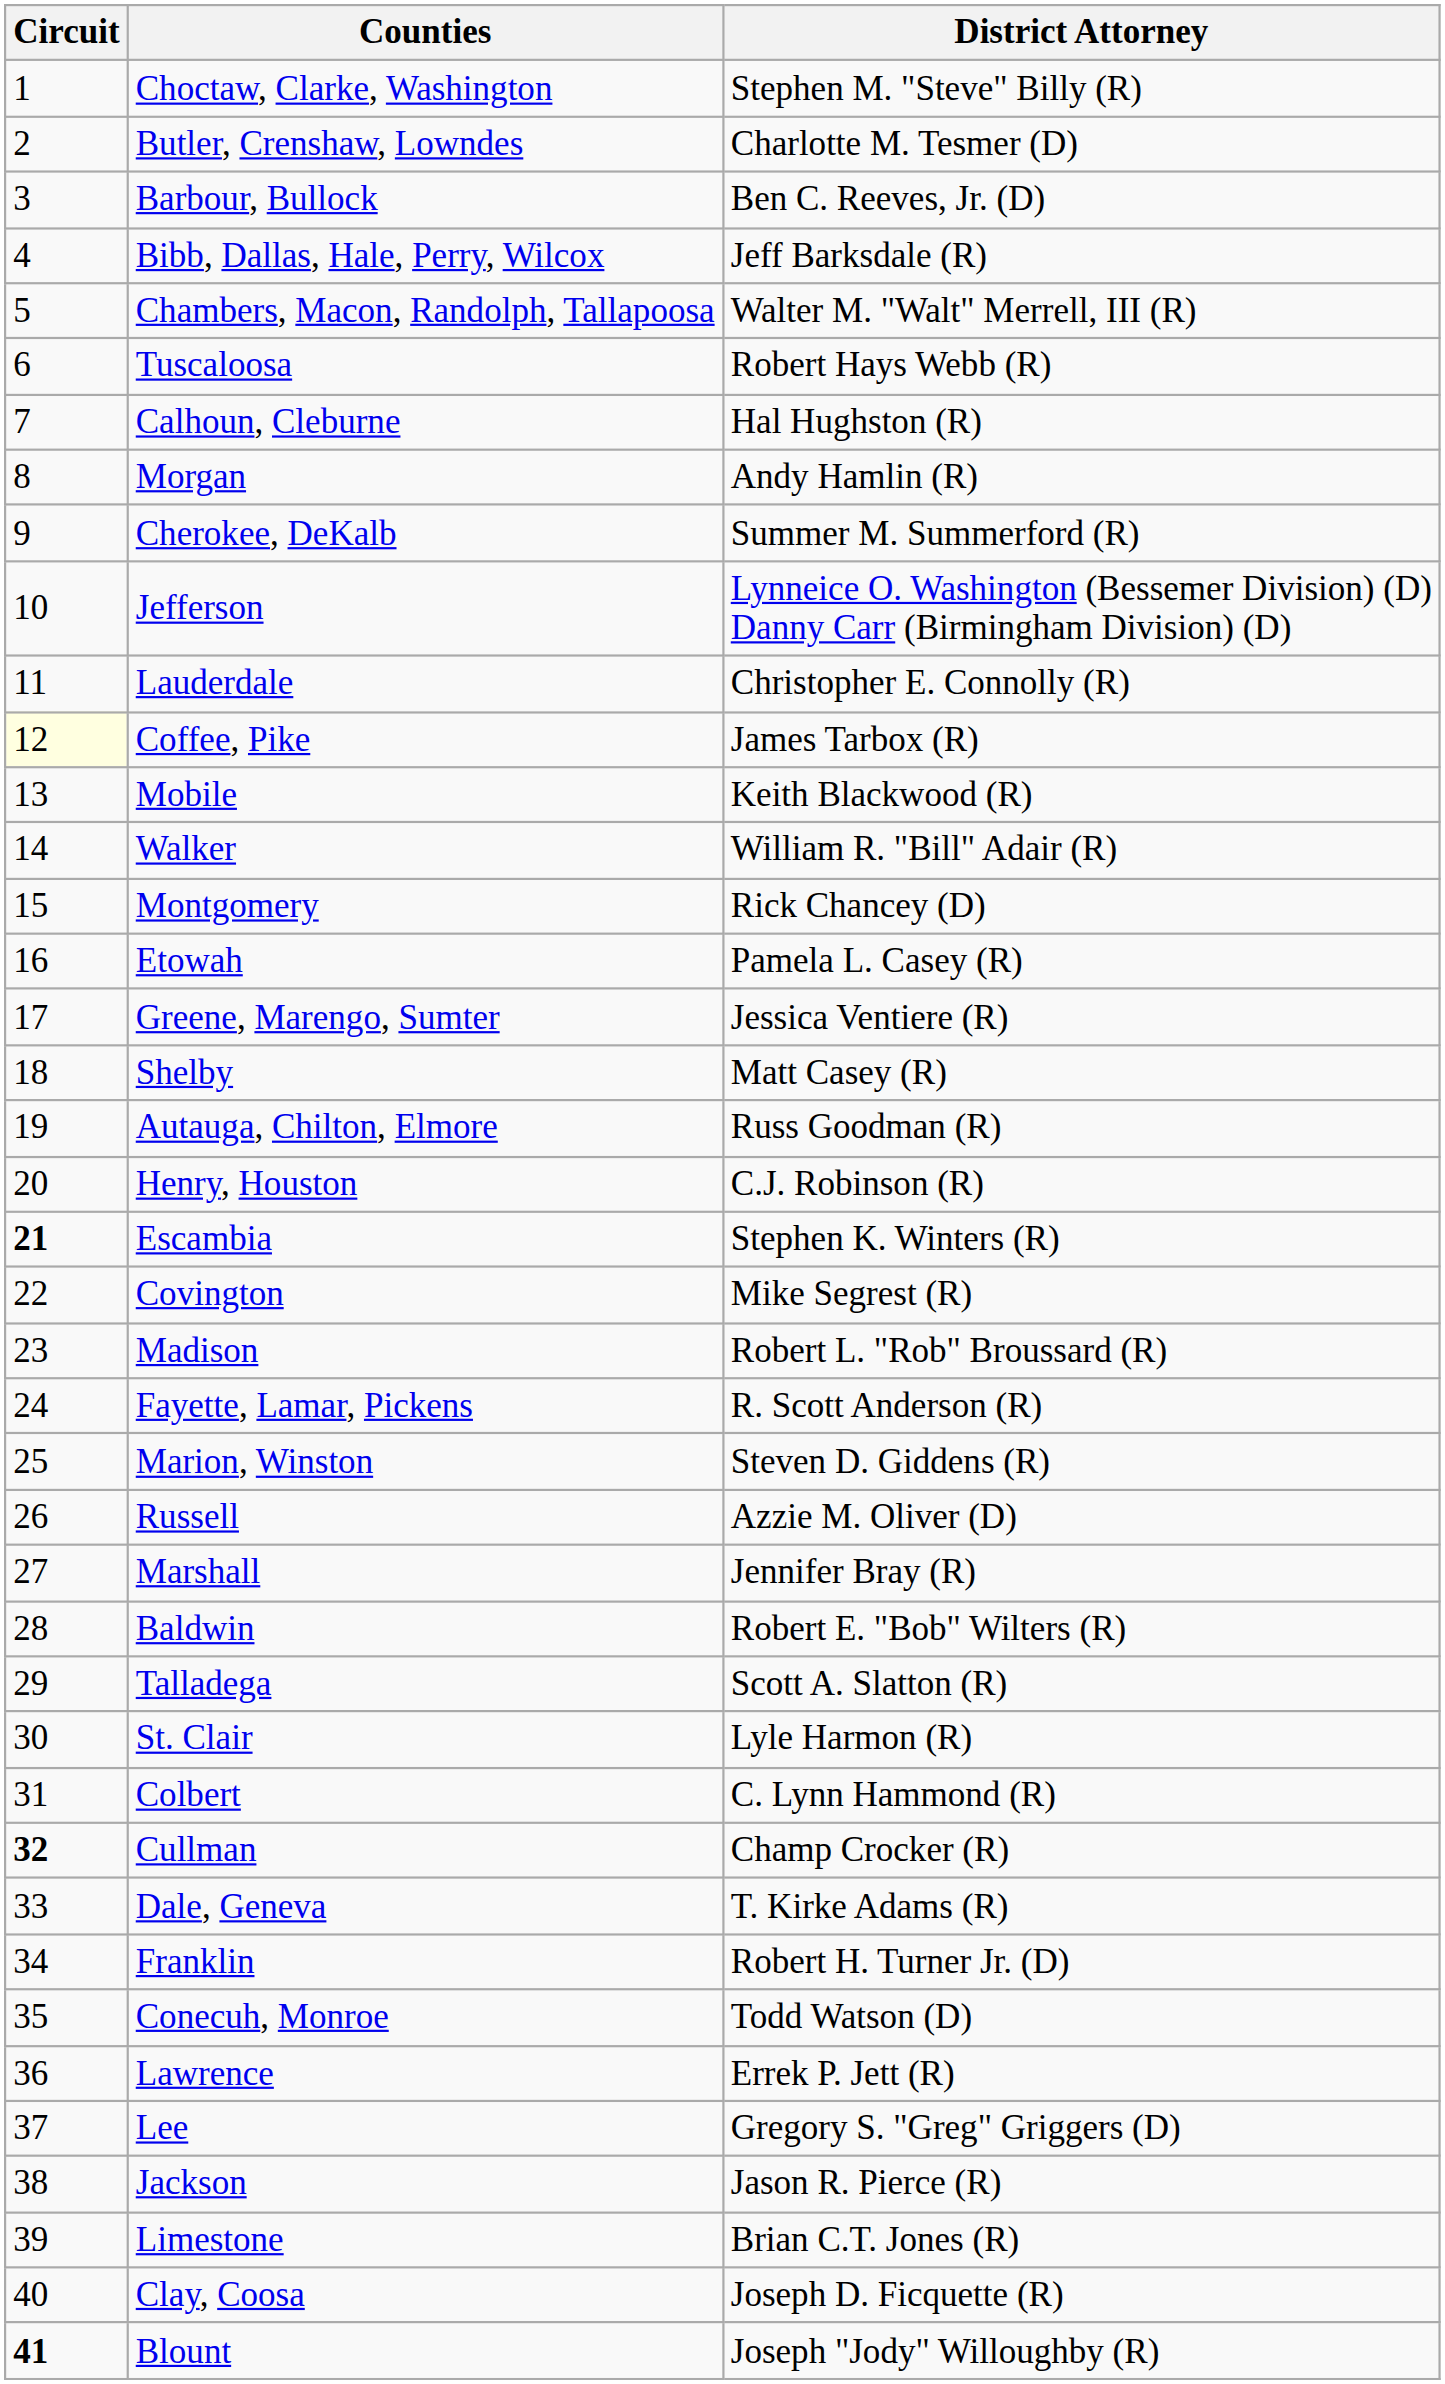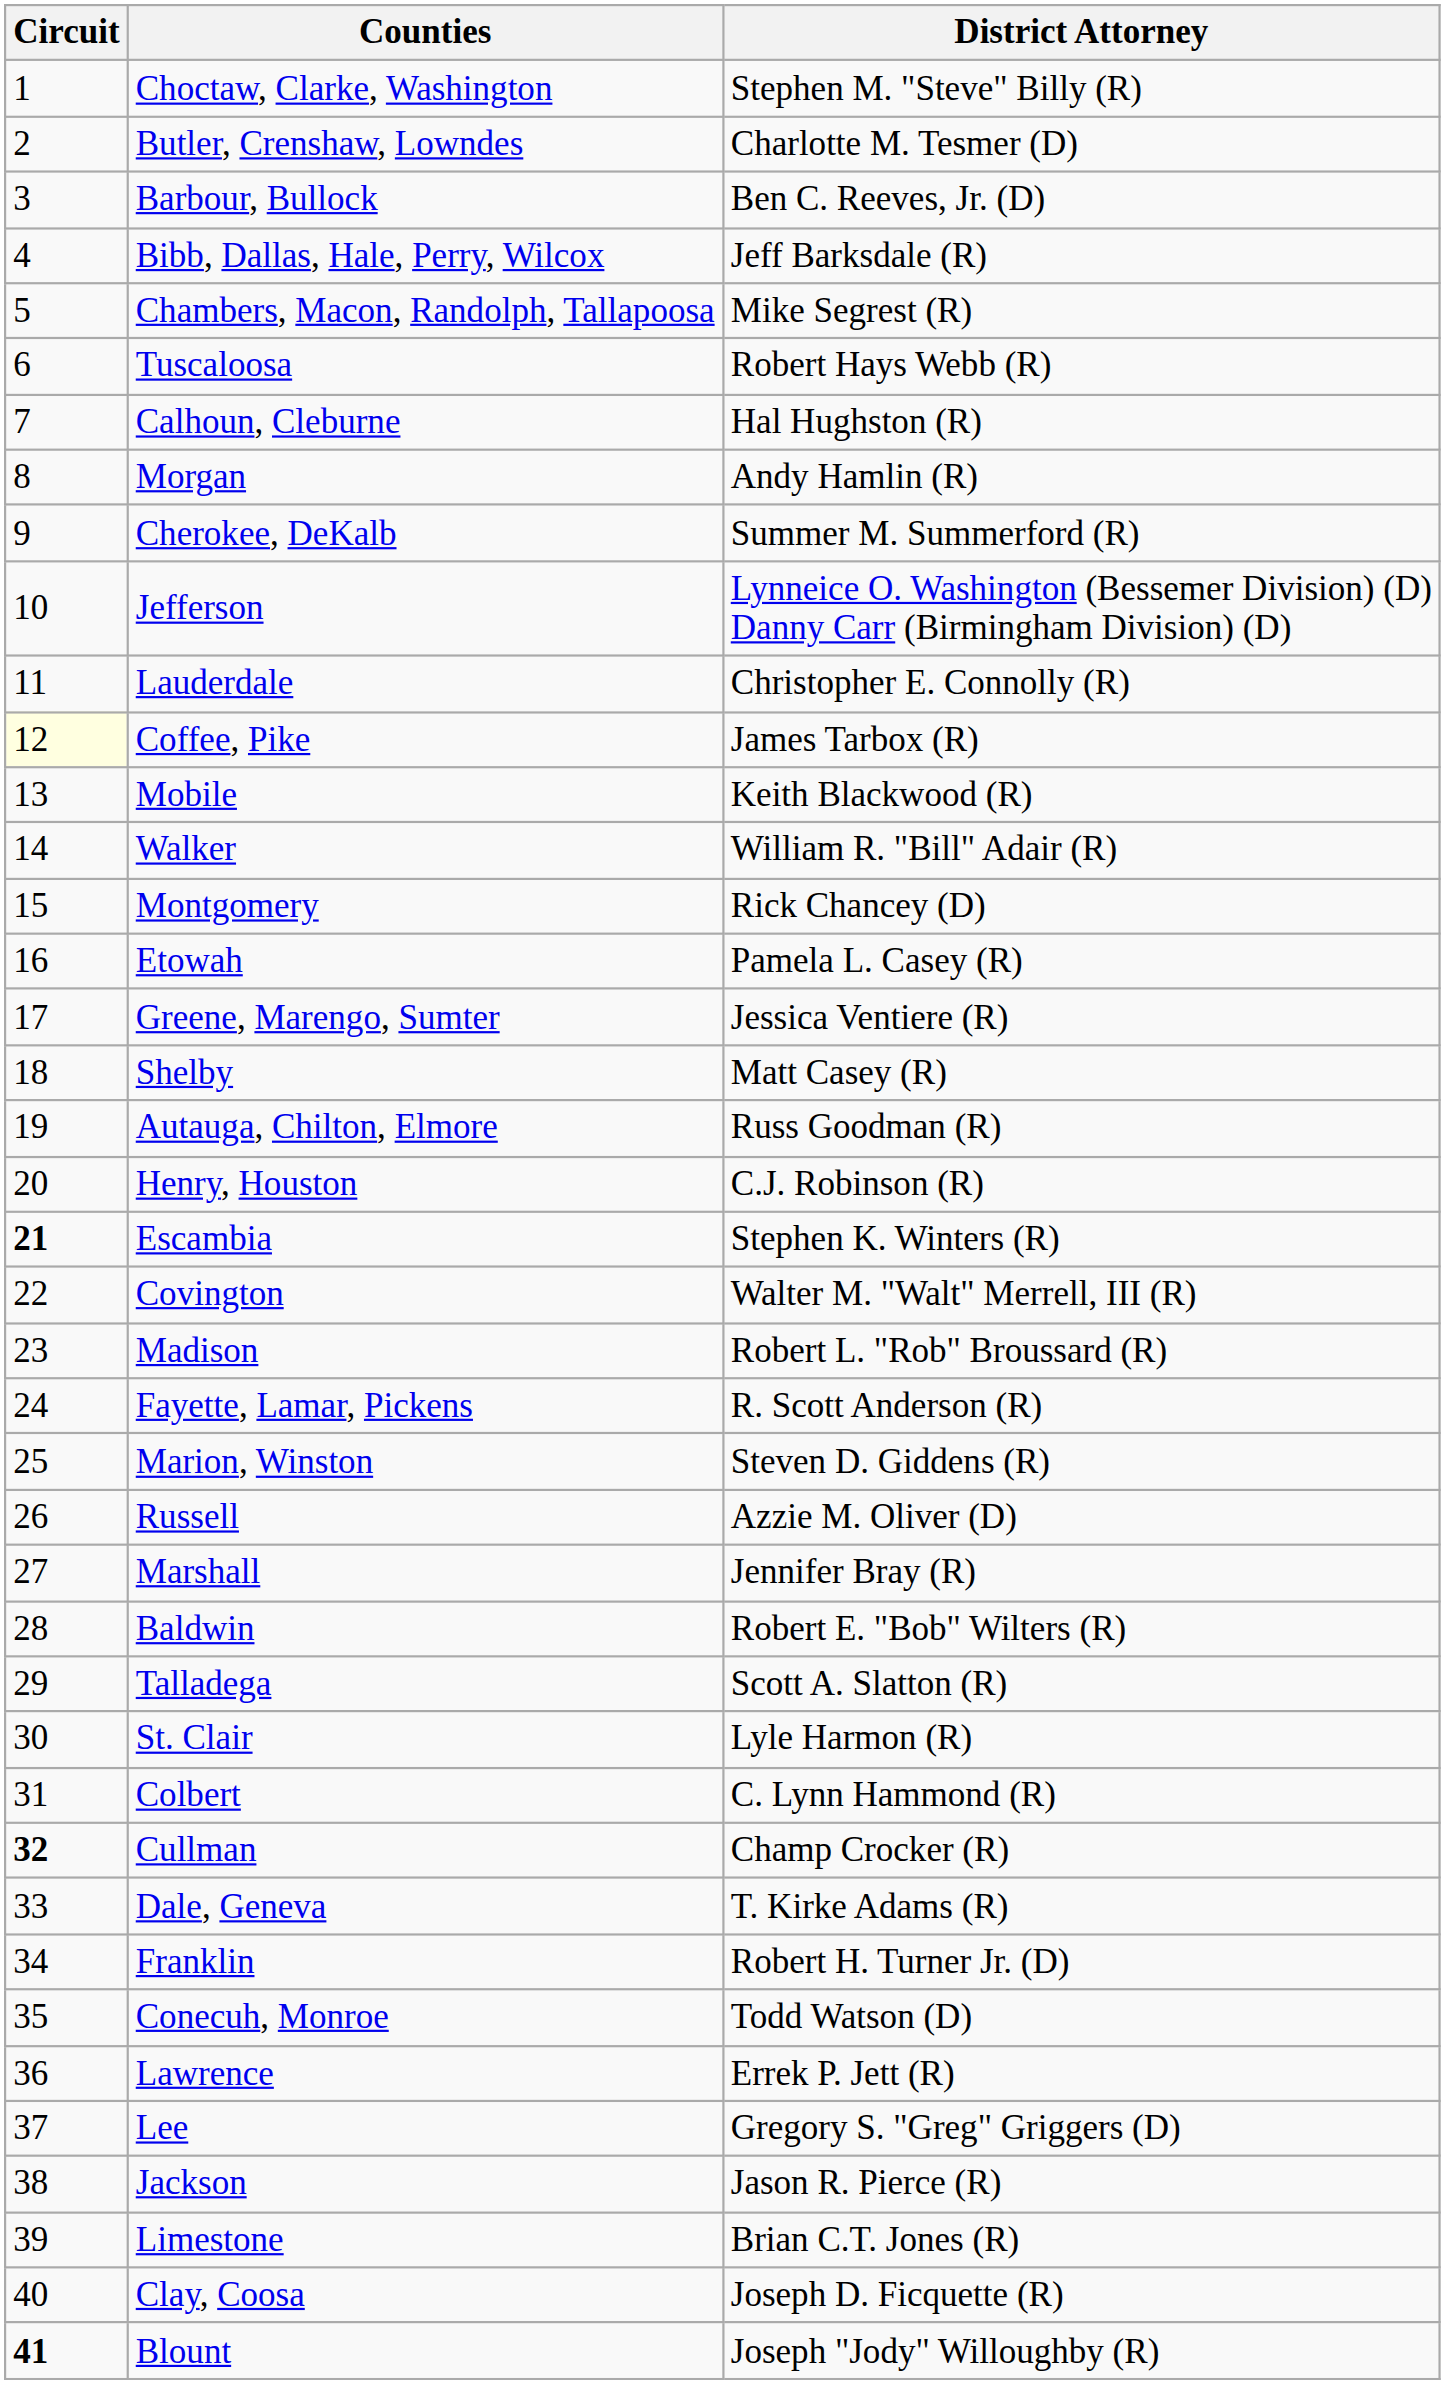Chambers, Macon, Randolph, Tallapoosa | District Attorney: Walter M. "Walt" Merrell, III (R) -> Mike Segrest (R)
Covington | District Attorney: Mike Segrest (R) -> Walter M. "Walt" Merrell, III (R)
